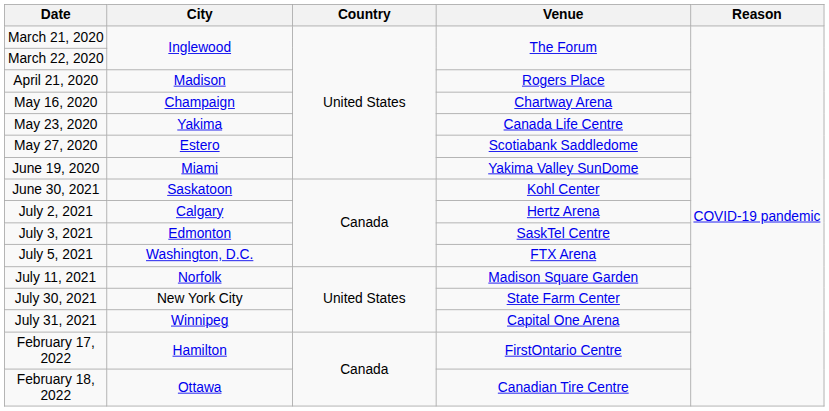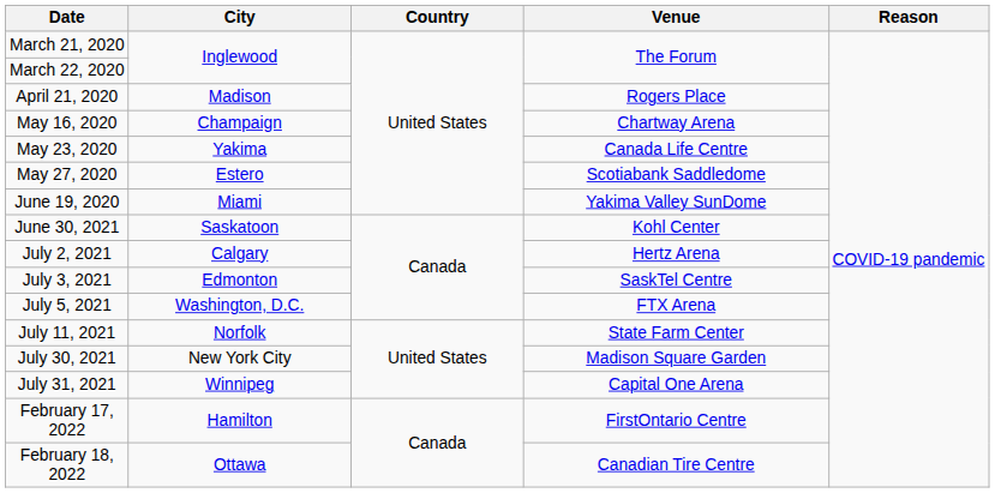July 11, 2021 | Venue: Madison Square Garden -> State Farm Center
July 30, 2021 | Venue: State Farm Center -> Madison Square Garden
